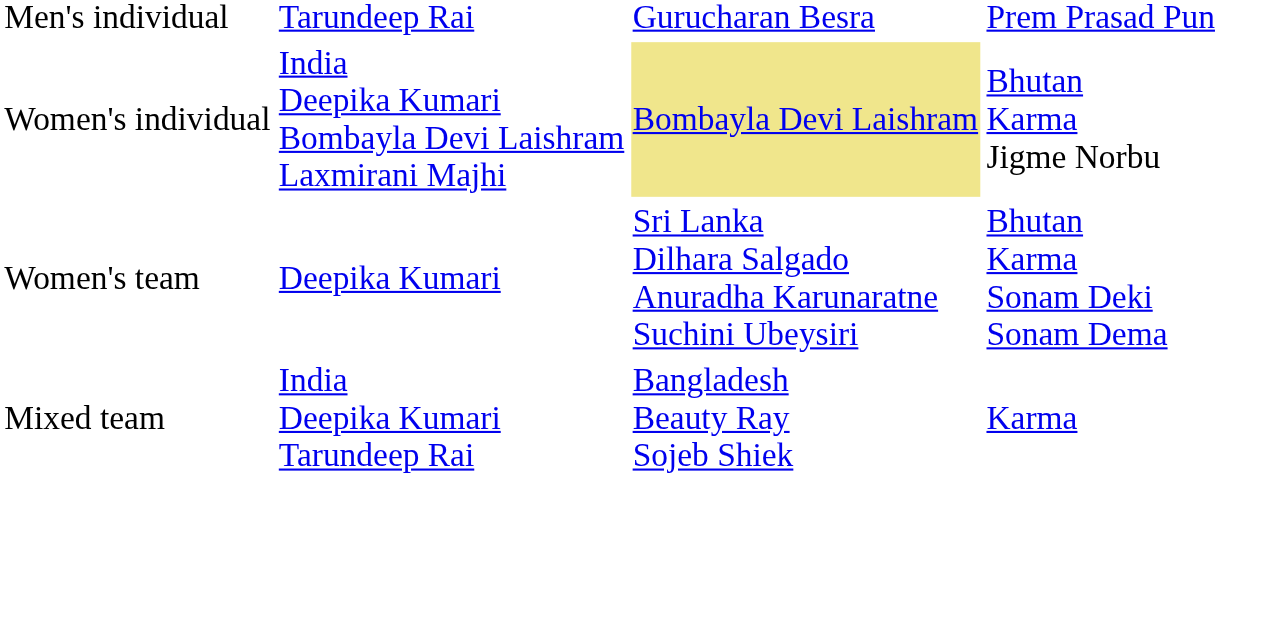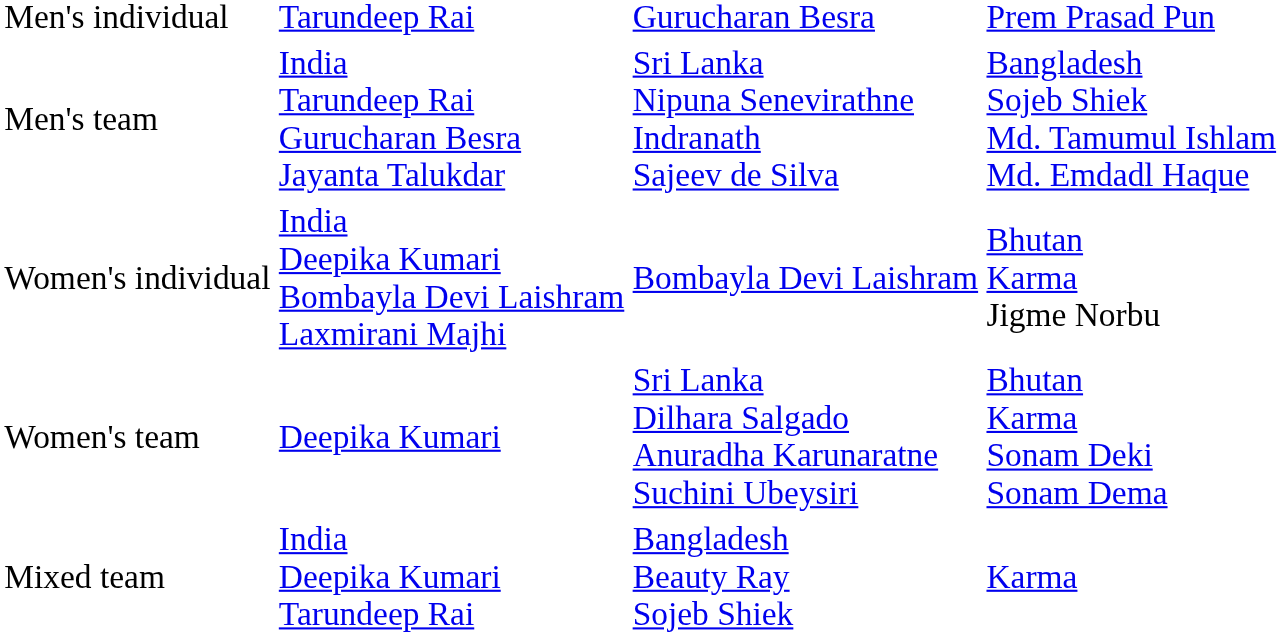+ row: Men's team | India Tarundeep Rai Gurucharan Besra Jayanta Talukdar | Sri Lanka Nipuna Senevirathne Indranath Sajeev de Silva | Bangladesh Sojeb Shiek Md. Tamumul Ishlam Md. Emdadl Haque
Women's individual | column 3: khaki background -> no background
